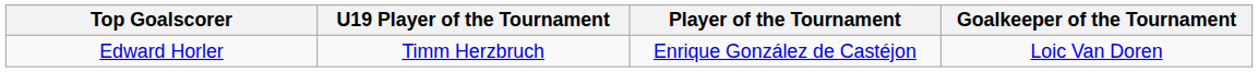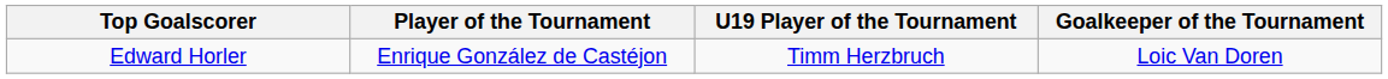columns swapped: U19 Player of the Tournament <-> Player of the Tournament
